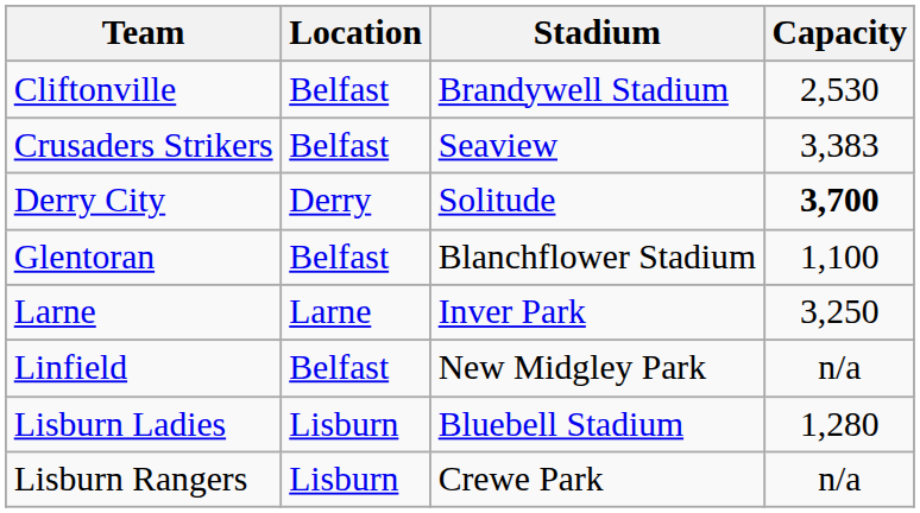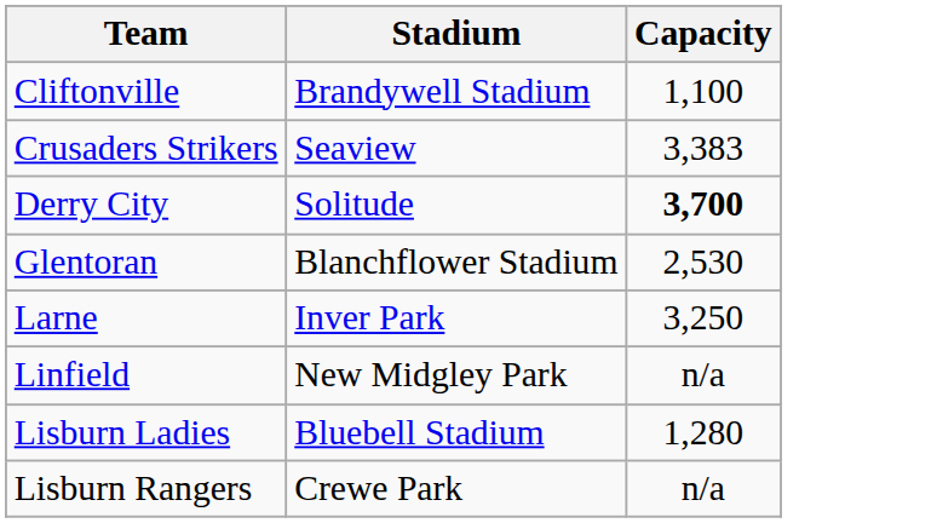- column: Location | Belfast | Belfast | Derry | Belfast | Larne | Belfast | Lisburn | Lisburn
Cliftonville | Capacity: 2,530 -> 1,100
Glentoran | Capacity: 1,100 -> 2,530
